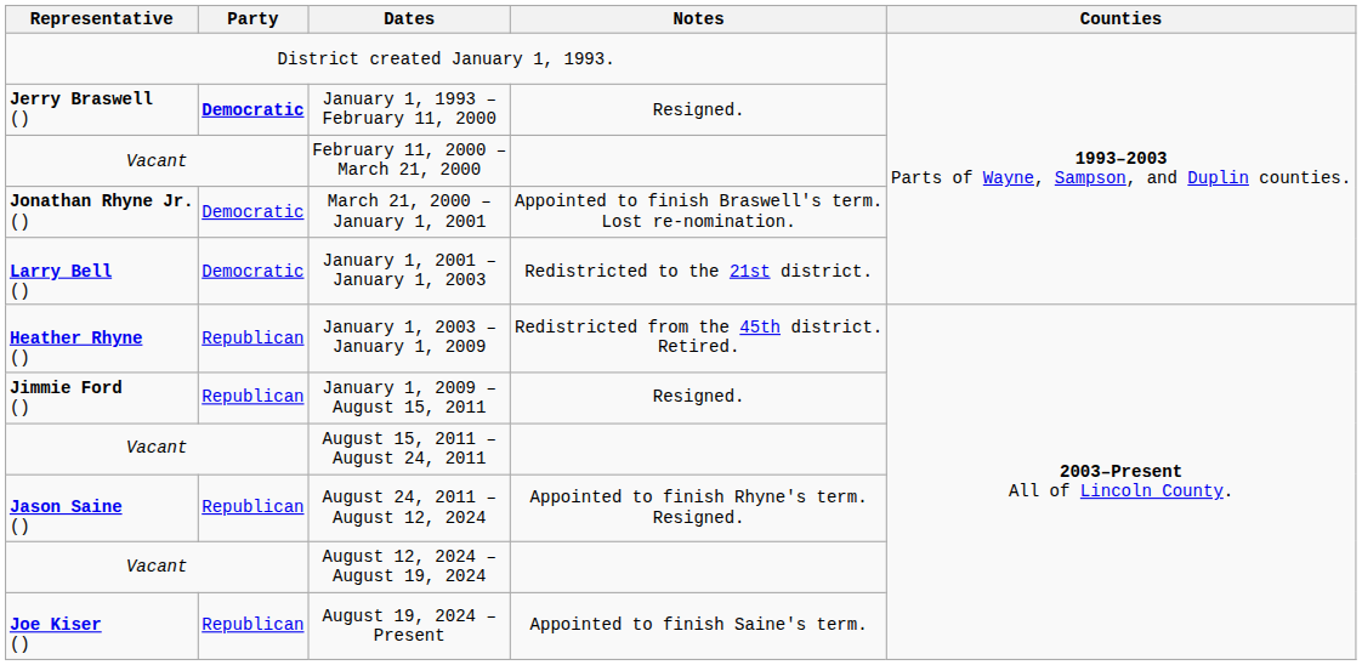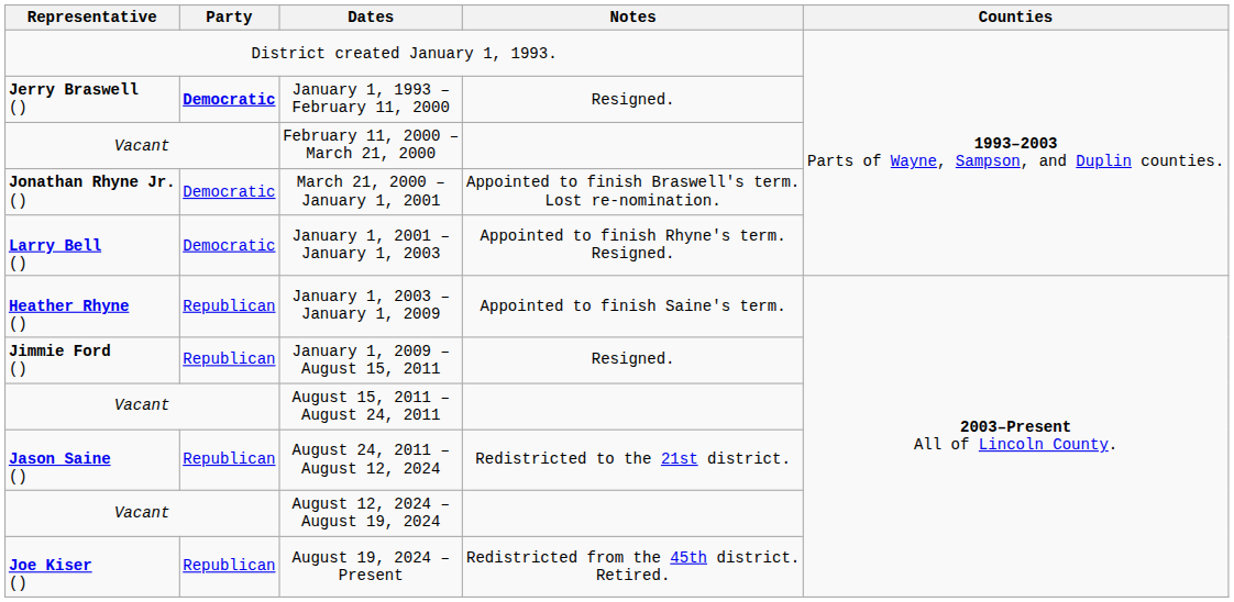January 1, 2001 – January 1, 2003 | Notes: Redistricted to the 21st district. -> Appointed to finish Rhyne's term. Resigned.
January 1, 2003 – January 1, 2009 | Notes: Redistricted from the 45th district. Retired. -> Appointed to finish Saine's term.
August 24, 2011 – August 12, 2024 | Notes: Appointed to finish Rhyne's term. Resigned. -> Redistricted to the 21st district.
August 19, 2024 – Present | Notes: Appointed to finish Saine's term. -> Redistricted from the 45th district. Retired.
